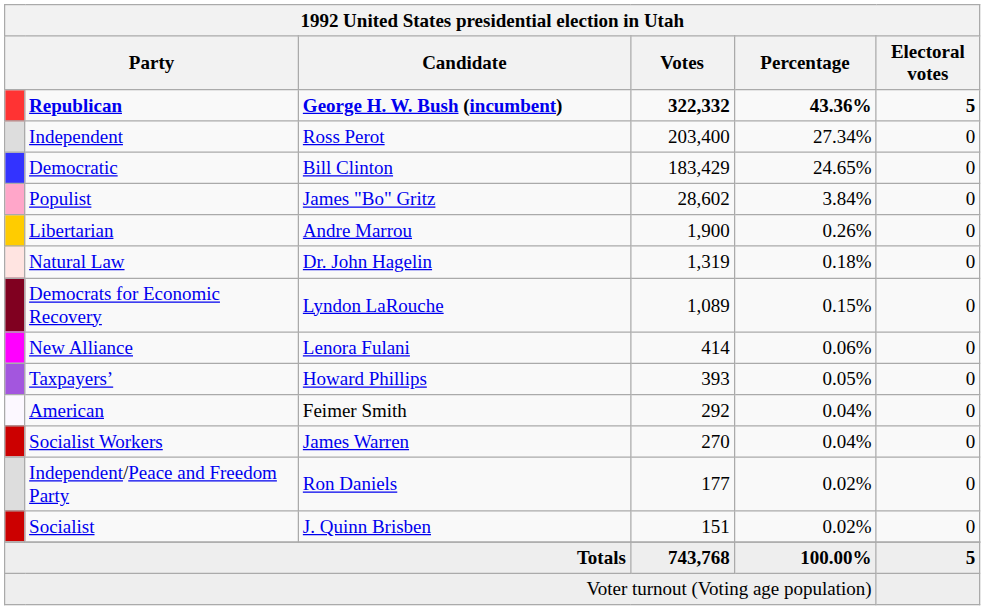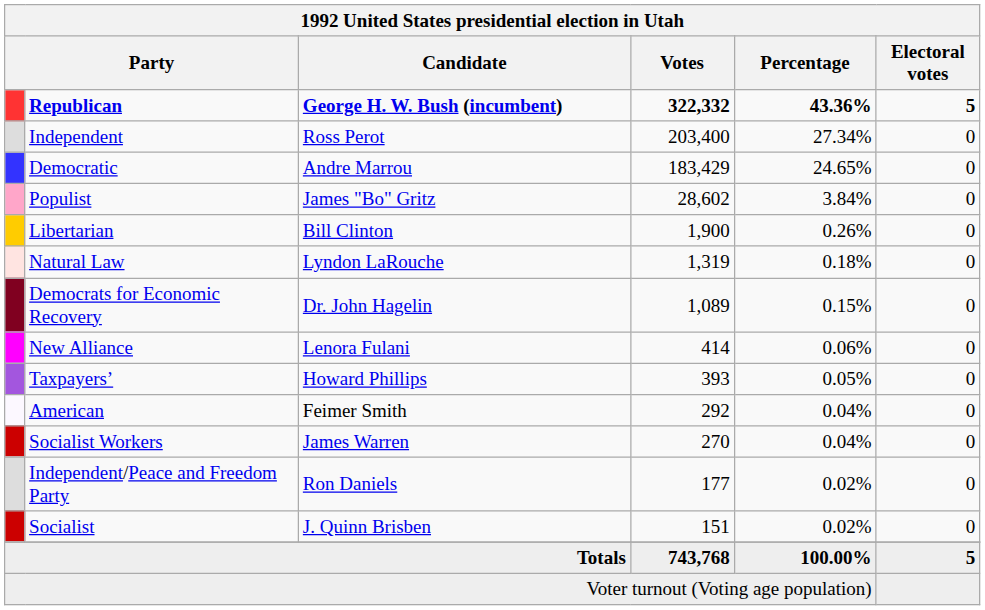Democratic | Candidate: Bill Clinton -> Andre Marrou
Libertarian | Candidate: Andre Marrou -> Bill Clinton
Natural Law | Candidate: Dr. John Hagelin -> Lyndon LaRouche
Democrats for Economic Recovery | Candidate: Lyndon LaRouche -> Dr. John Hagelin
